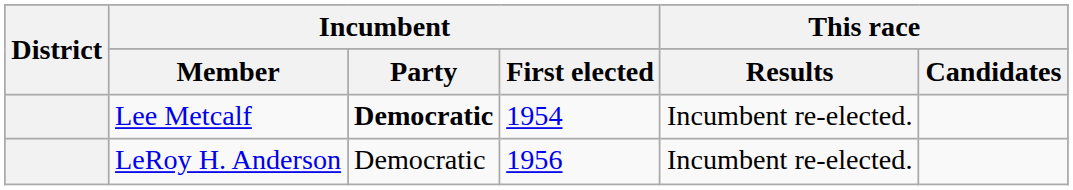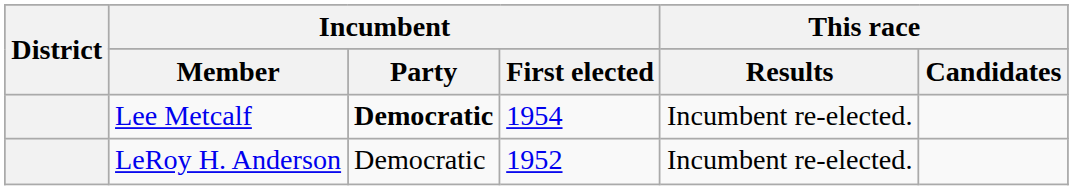LeRoy H. Anderson | Incumbent / First elected: 1956 -> 1952
